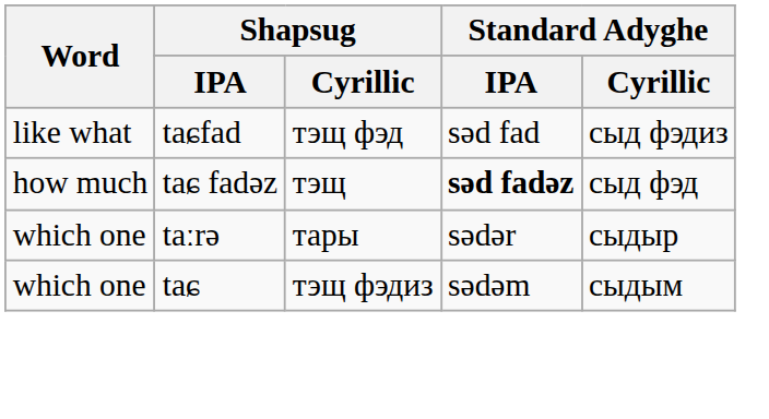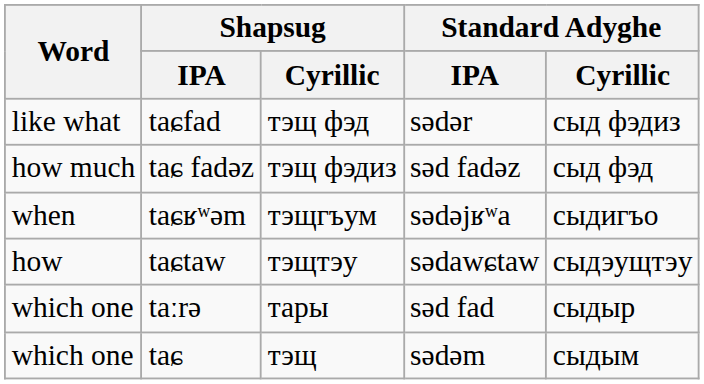taɕfad | Standard Adyghe / IPA: səd fad -> sədər
taɕ fadəz | Shapsug / Cyrillic: тэщ -> тэщ фэдиз
taɕ fadəz | Standard Adyghe / IPA: bold -> normal
+ row: when | taɕʁʷəm | тэщгъум | sədəjʁʷa | сыдигъо
+ row: how | taɕtaw | тэщтэу | sədawɕtaw | сыдэущтэу
taːrə | Standard Adyghe / IPA: sədər -> səd fad
taɕ | Shapsug / Cyrillic: тэщ фэдиз -> тэщ
